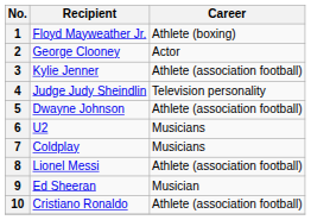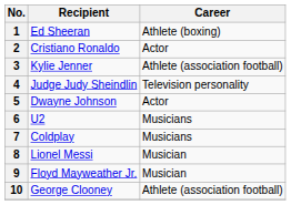1 | Recipient: Floyd Mayweather Jr. -> Ed Sheeran
2 | Recipient: George Clooney -> Cristiano Ronaldo
5 | Career: Athlete (association football) -> Actor
8 | Career: Athlete (association football) -> Musician
9 | Recipient: Ed Sheeran -> Floyd Mayweather Jr.
10 | Recipient: Cristiano Ronaldo -> George Clooney
